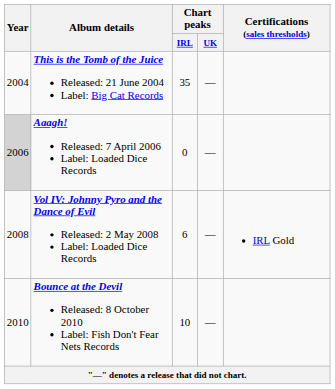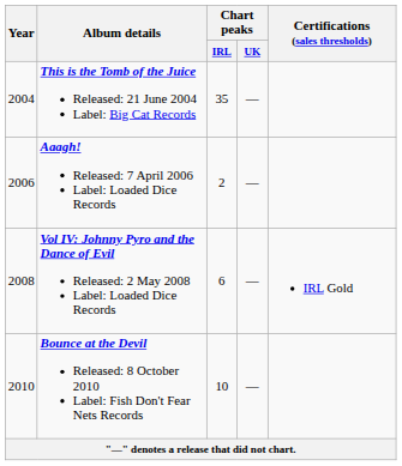Aaagh! Released: 7 April 2006 Label: Loaded Dice Records | Year: lightgrey background -> no background
Aaagh! Released: 7 April 2006 Label: Loaded Dice Records | Chart peaks / IRL: 0 -> 2
